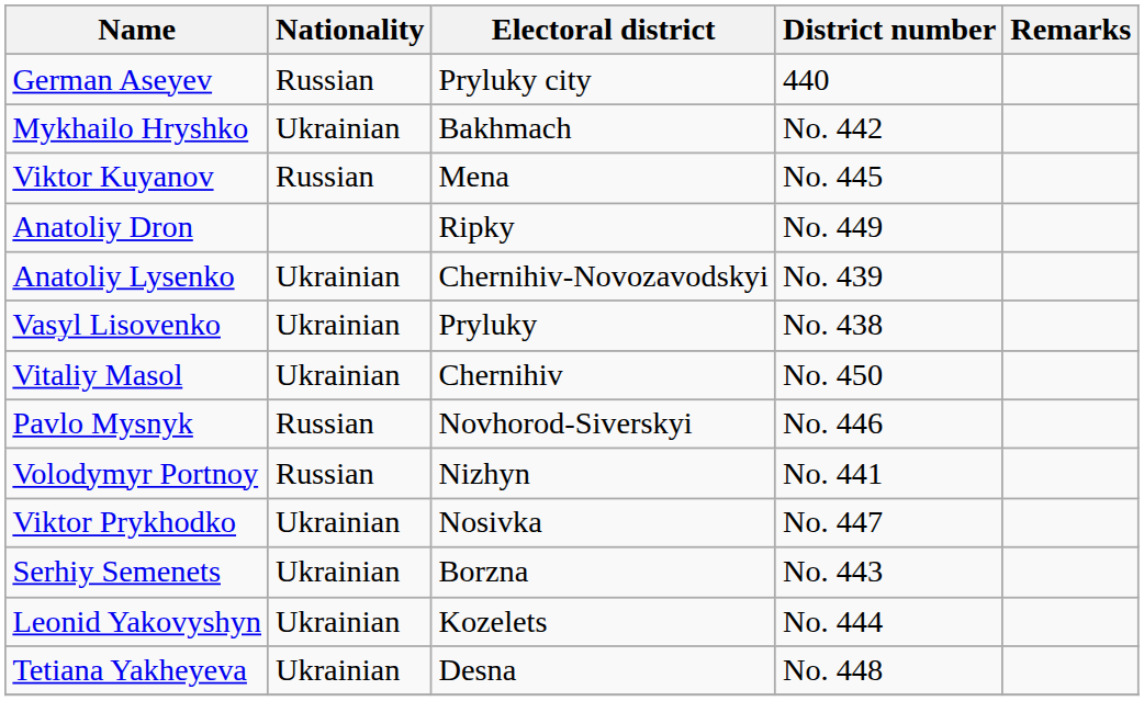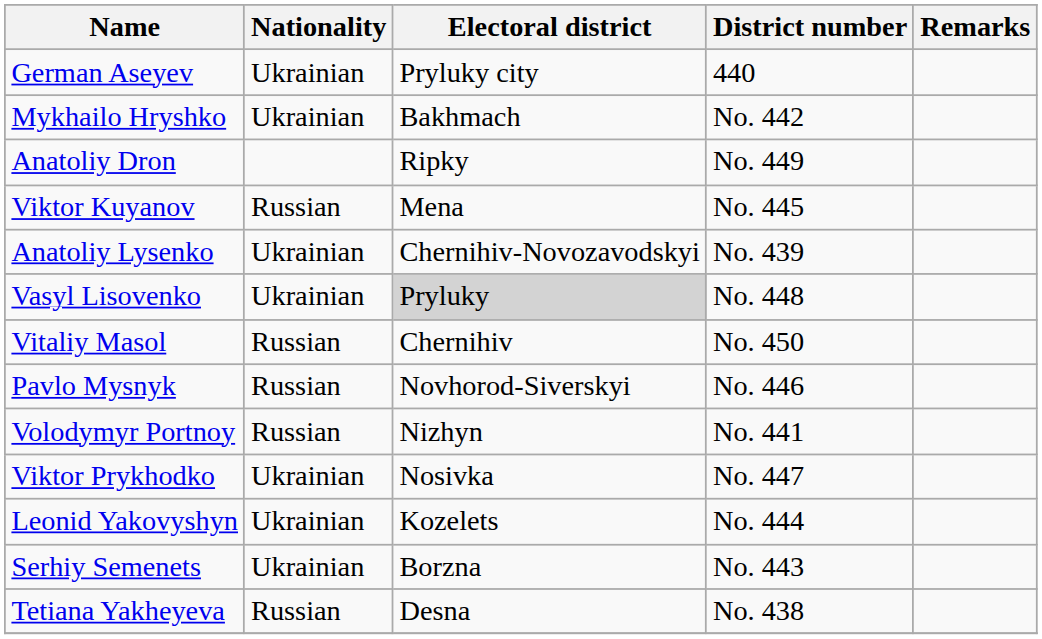German Aseyev | Nationality: Russian -> Ukrainian
rows swapped: Anatoliy Dron <-> Viktor Kuyanov
Vasyl Lisovenko | Electoral district: no background -> lightgrey background
Vasyl Lisovenko | District number: No. 438 -> No. 448
Vitaliy Masol | Nationality: Ukrainian -> Russian
rows swapped: Serhiy Semenets <-> Leonid Yakovyshyn
Tetiana Yakheyeva | Nationality: Ukrainian -> Russian
Tetiana Yakheyeva | District number: No. 448 -> No. 438
